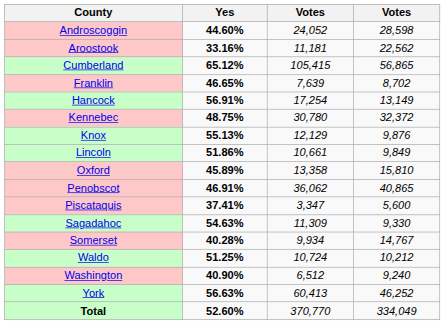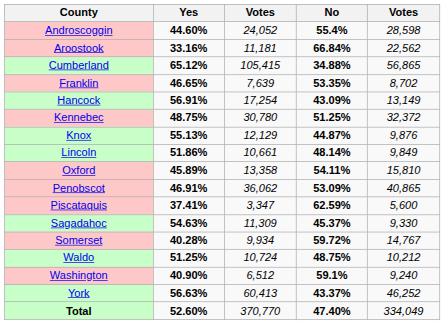+ column: No | 55.4% | 66.84% | 34.88% | 53.35% | 43.09% | 51.25% | 44.87% | 48.14% | 54.11% | 53.09% | 62.59% | 45.37% | 59.72% | 48.75% | 59.1% | 43.37% | 47.40%
